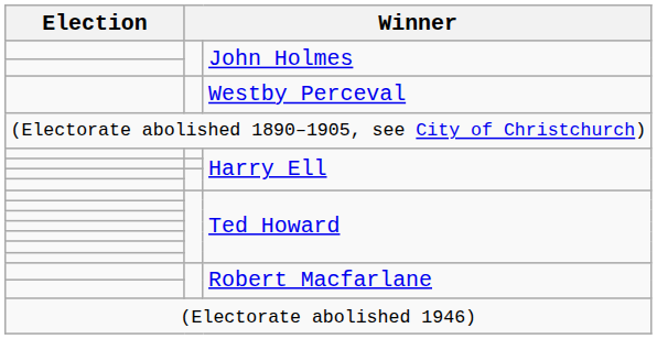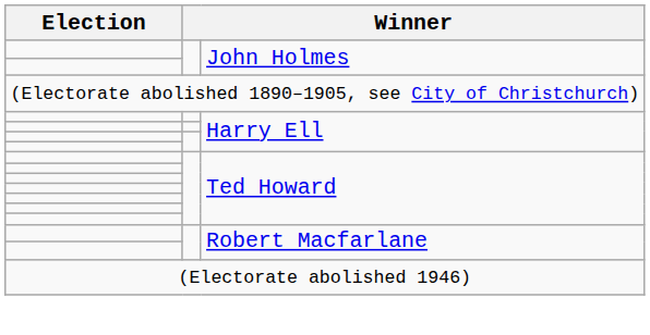- row: Westby Perceval
